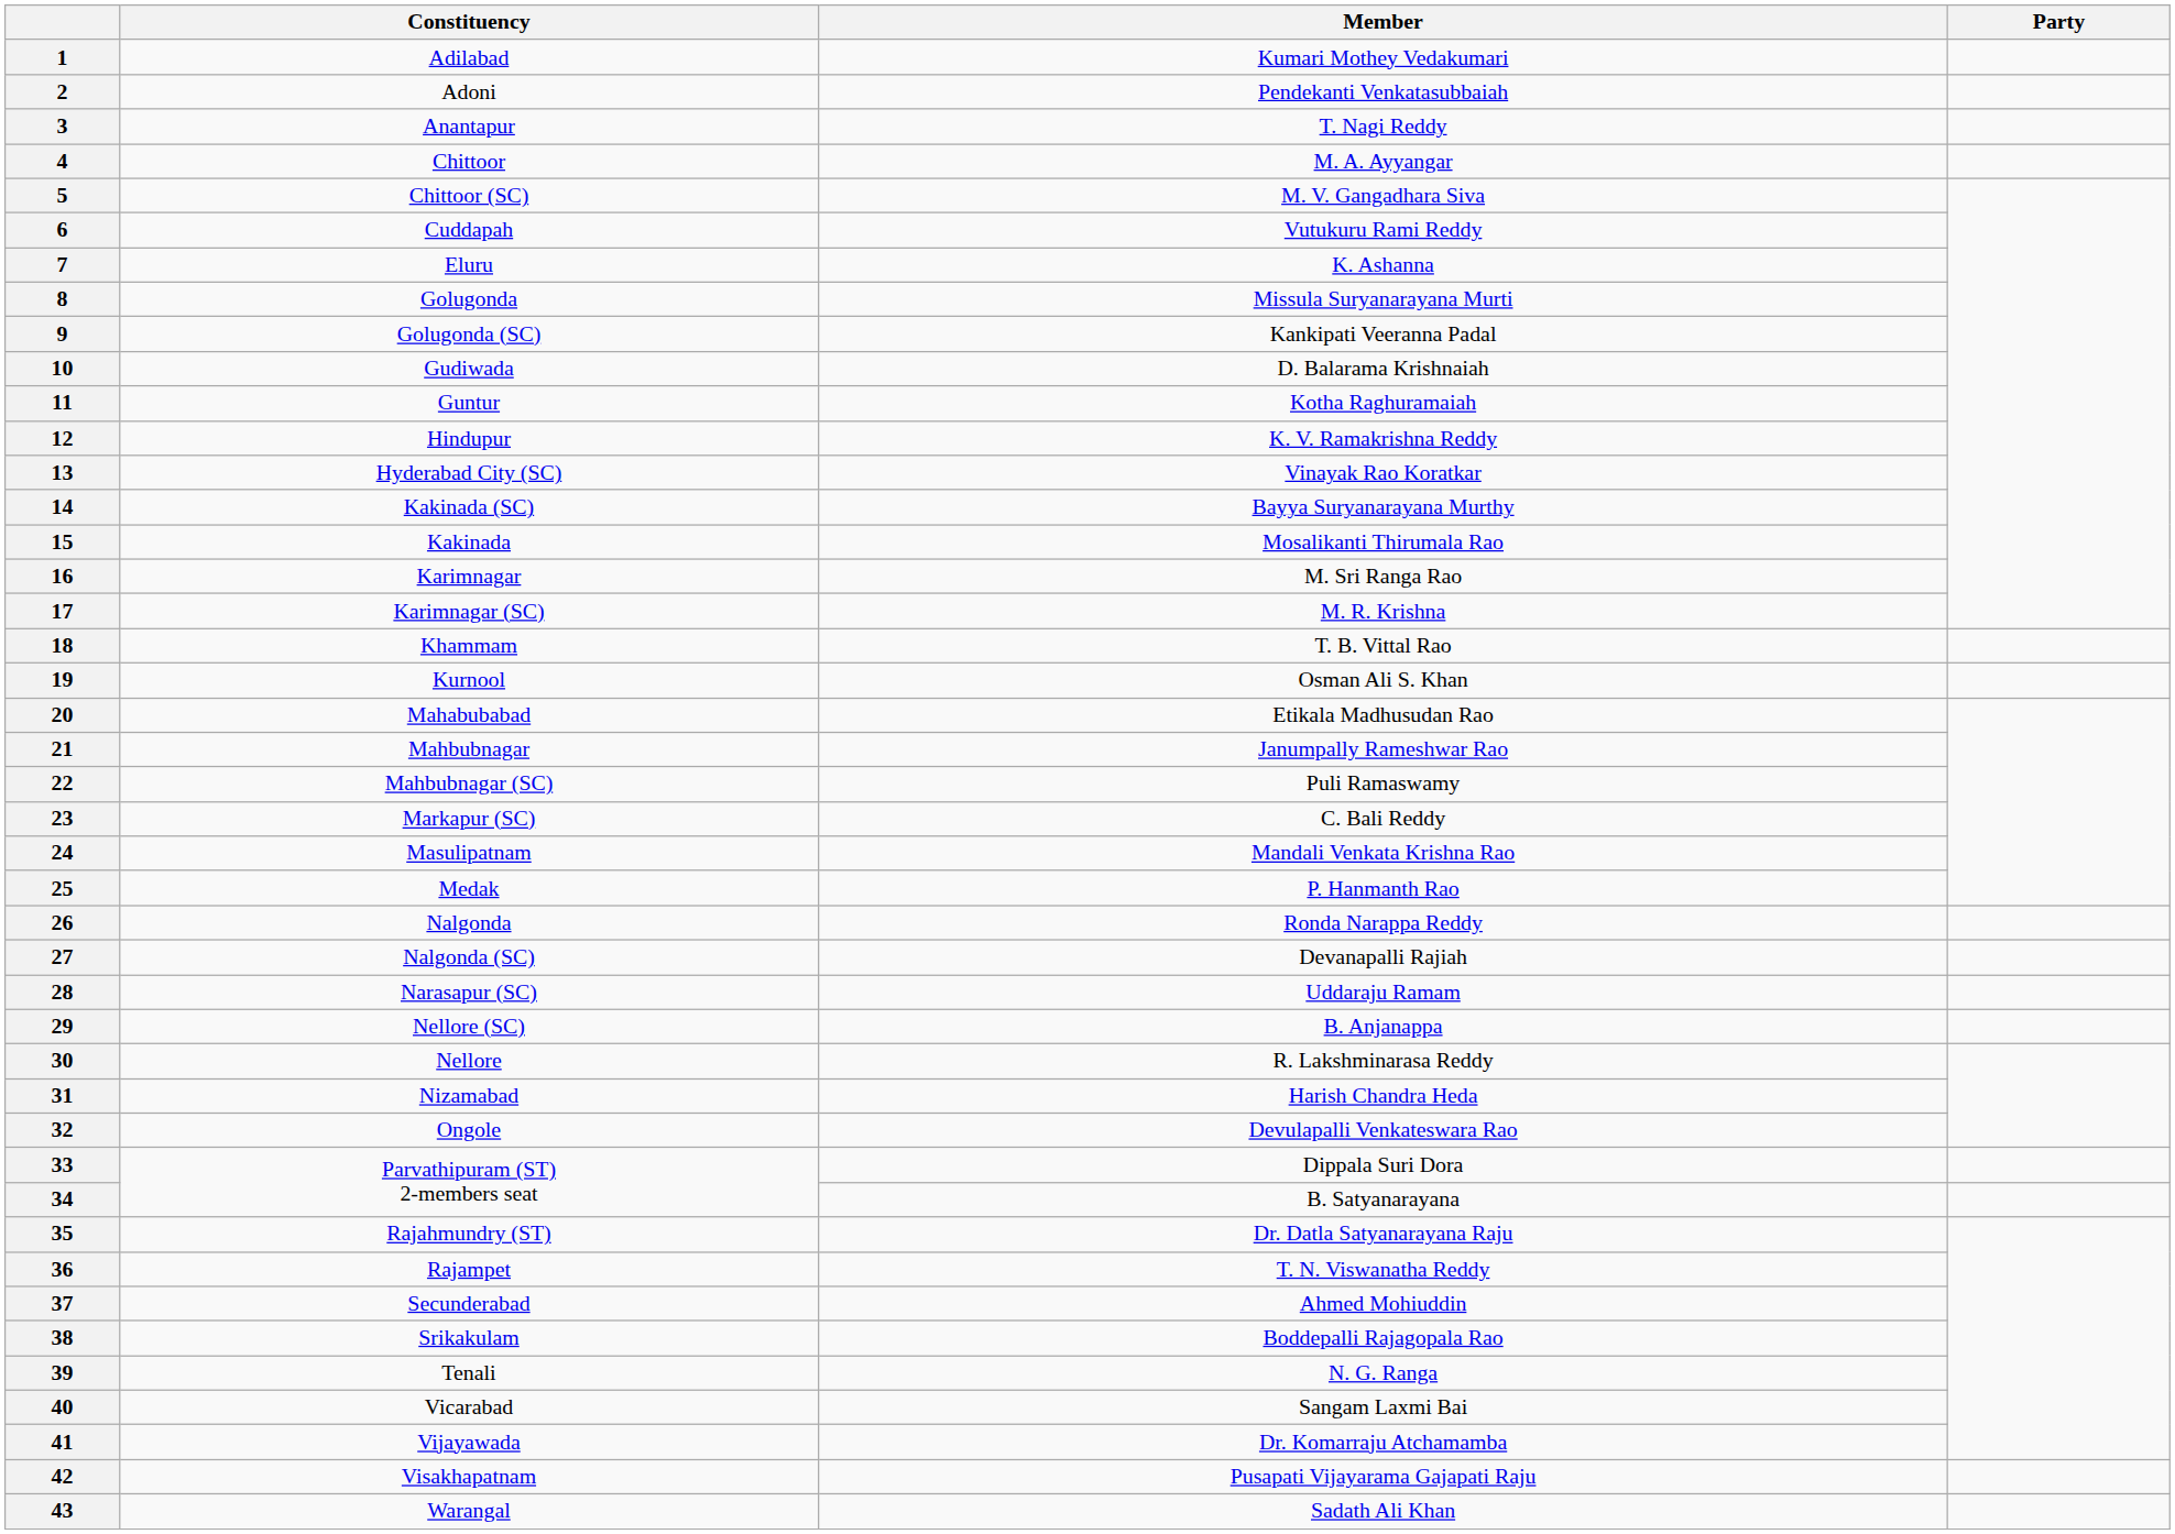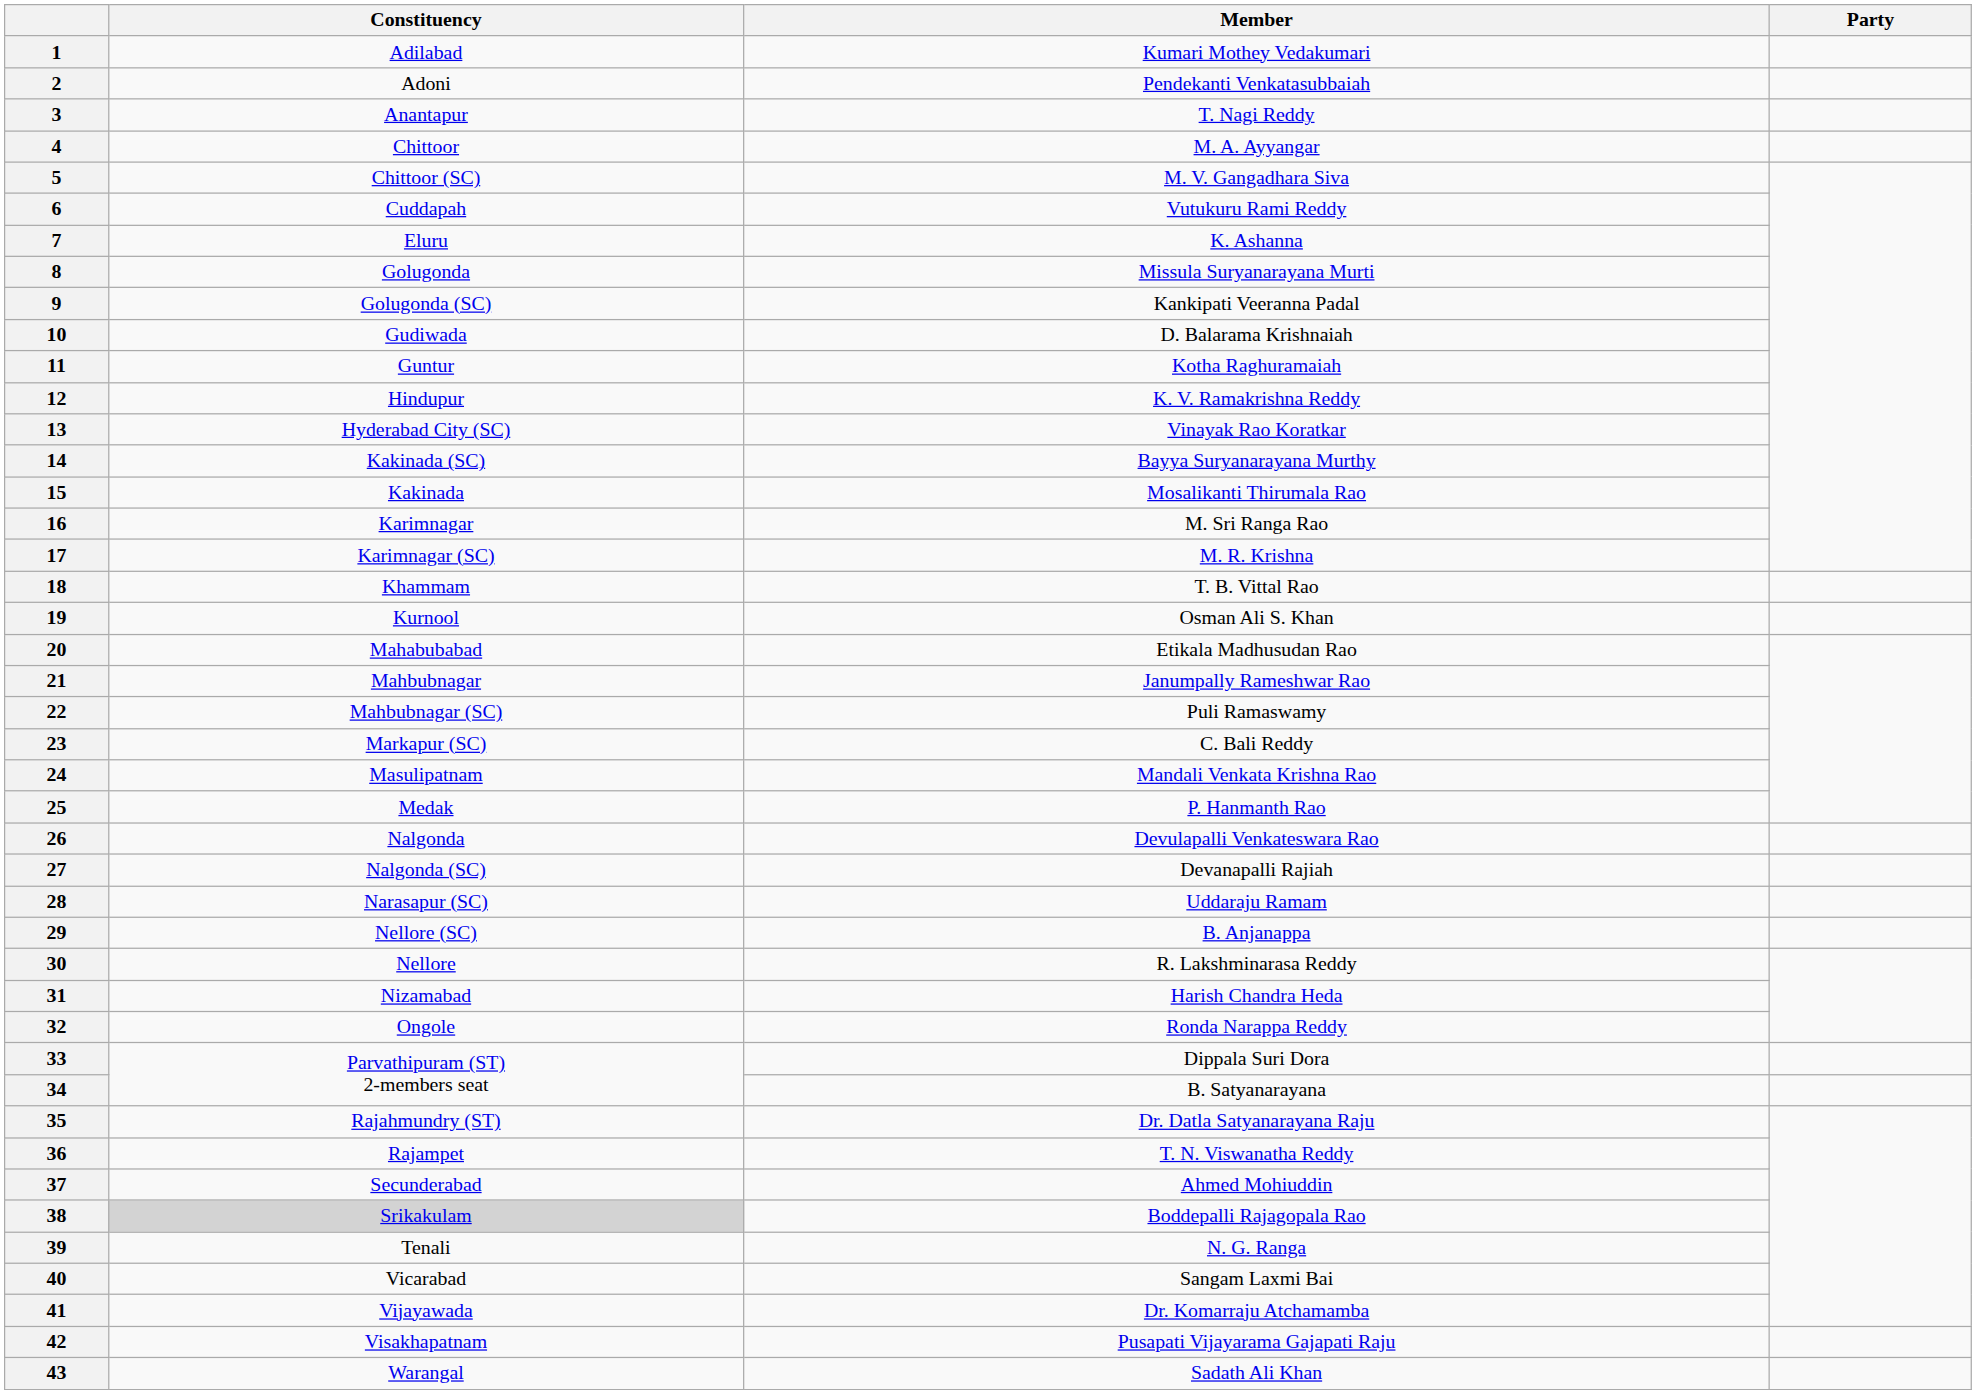26 | Member: Ronda Narappa Reddy -> Devulapalli Venkateswara Rao
32 | Member: Devulapalli Venkateswara Rao -> Ronda Narappa Reddy
38 | Constituency: no background -> lightgrey background
